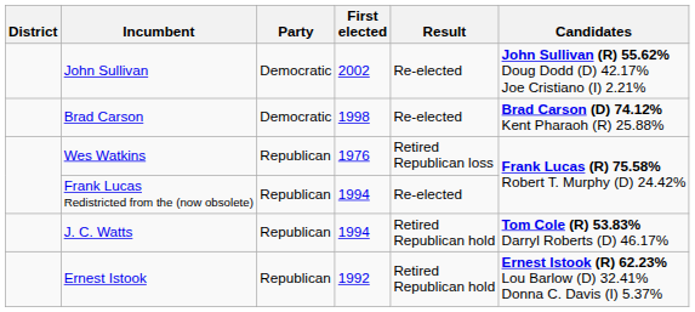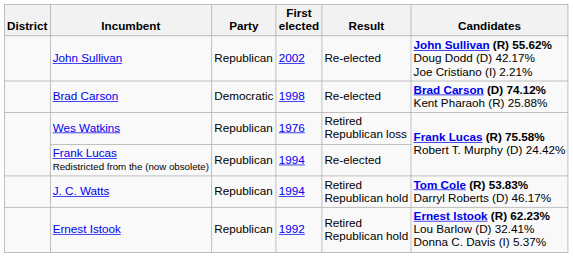John Sullivan | Party: Democratic -> Republican
